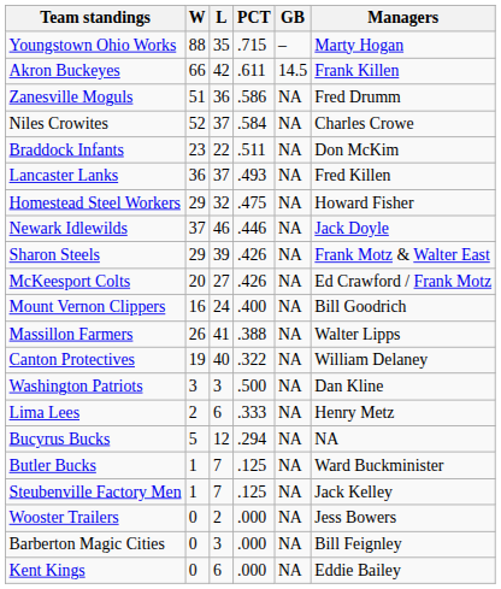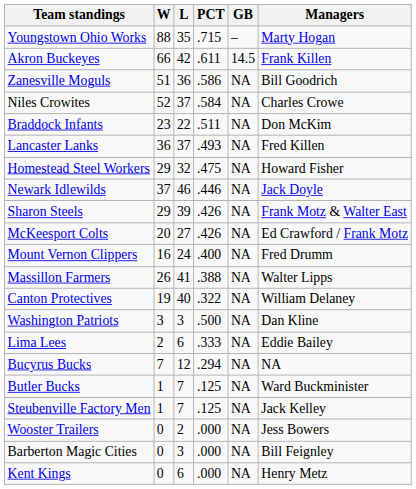Zanesville Moguls | Managers: Fred Drumm -> Bill Goodrich
Mount Vernon Clippers | Managers: Bill Goodrich -> Fred Drumm
Lima Lees | Managers: Henry Metz -> Eddie Bailey
Bucyrus Bucks | W: 5 -> 7
Kent Kings | Managers: Eddie Bailey -> Henry Metz
